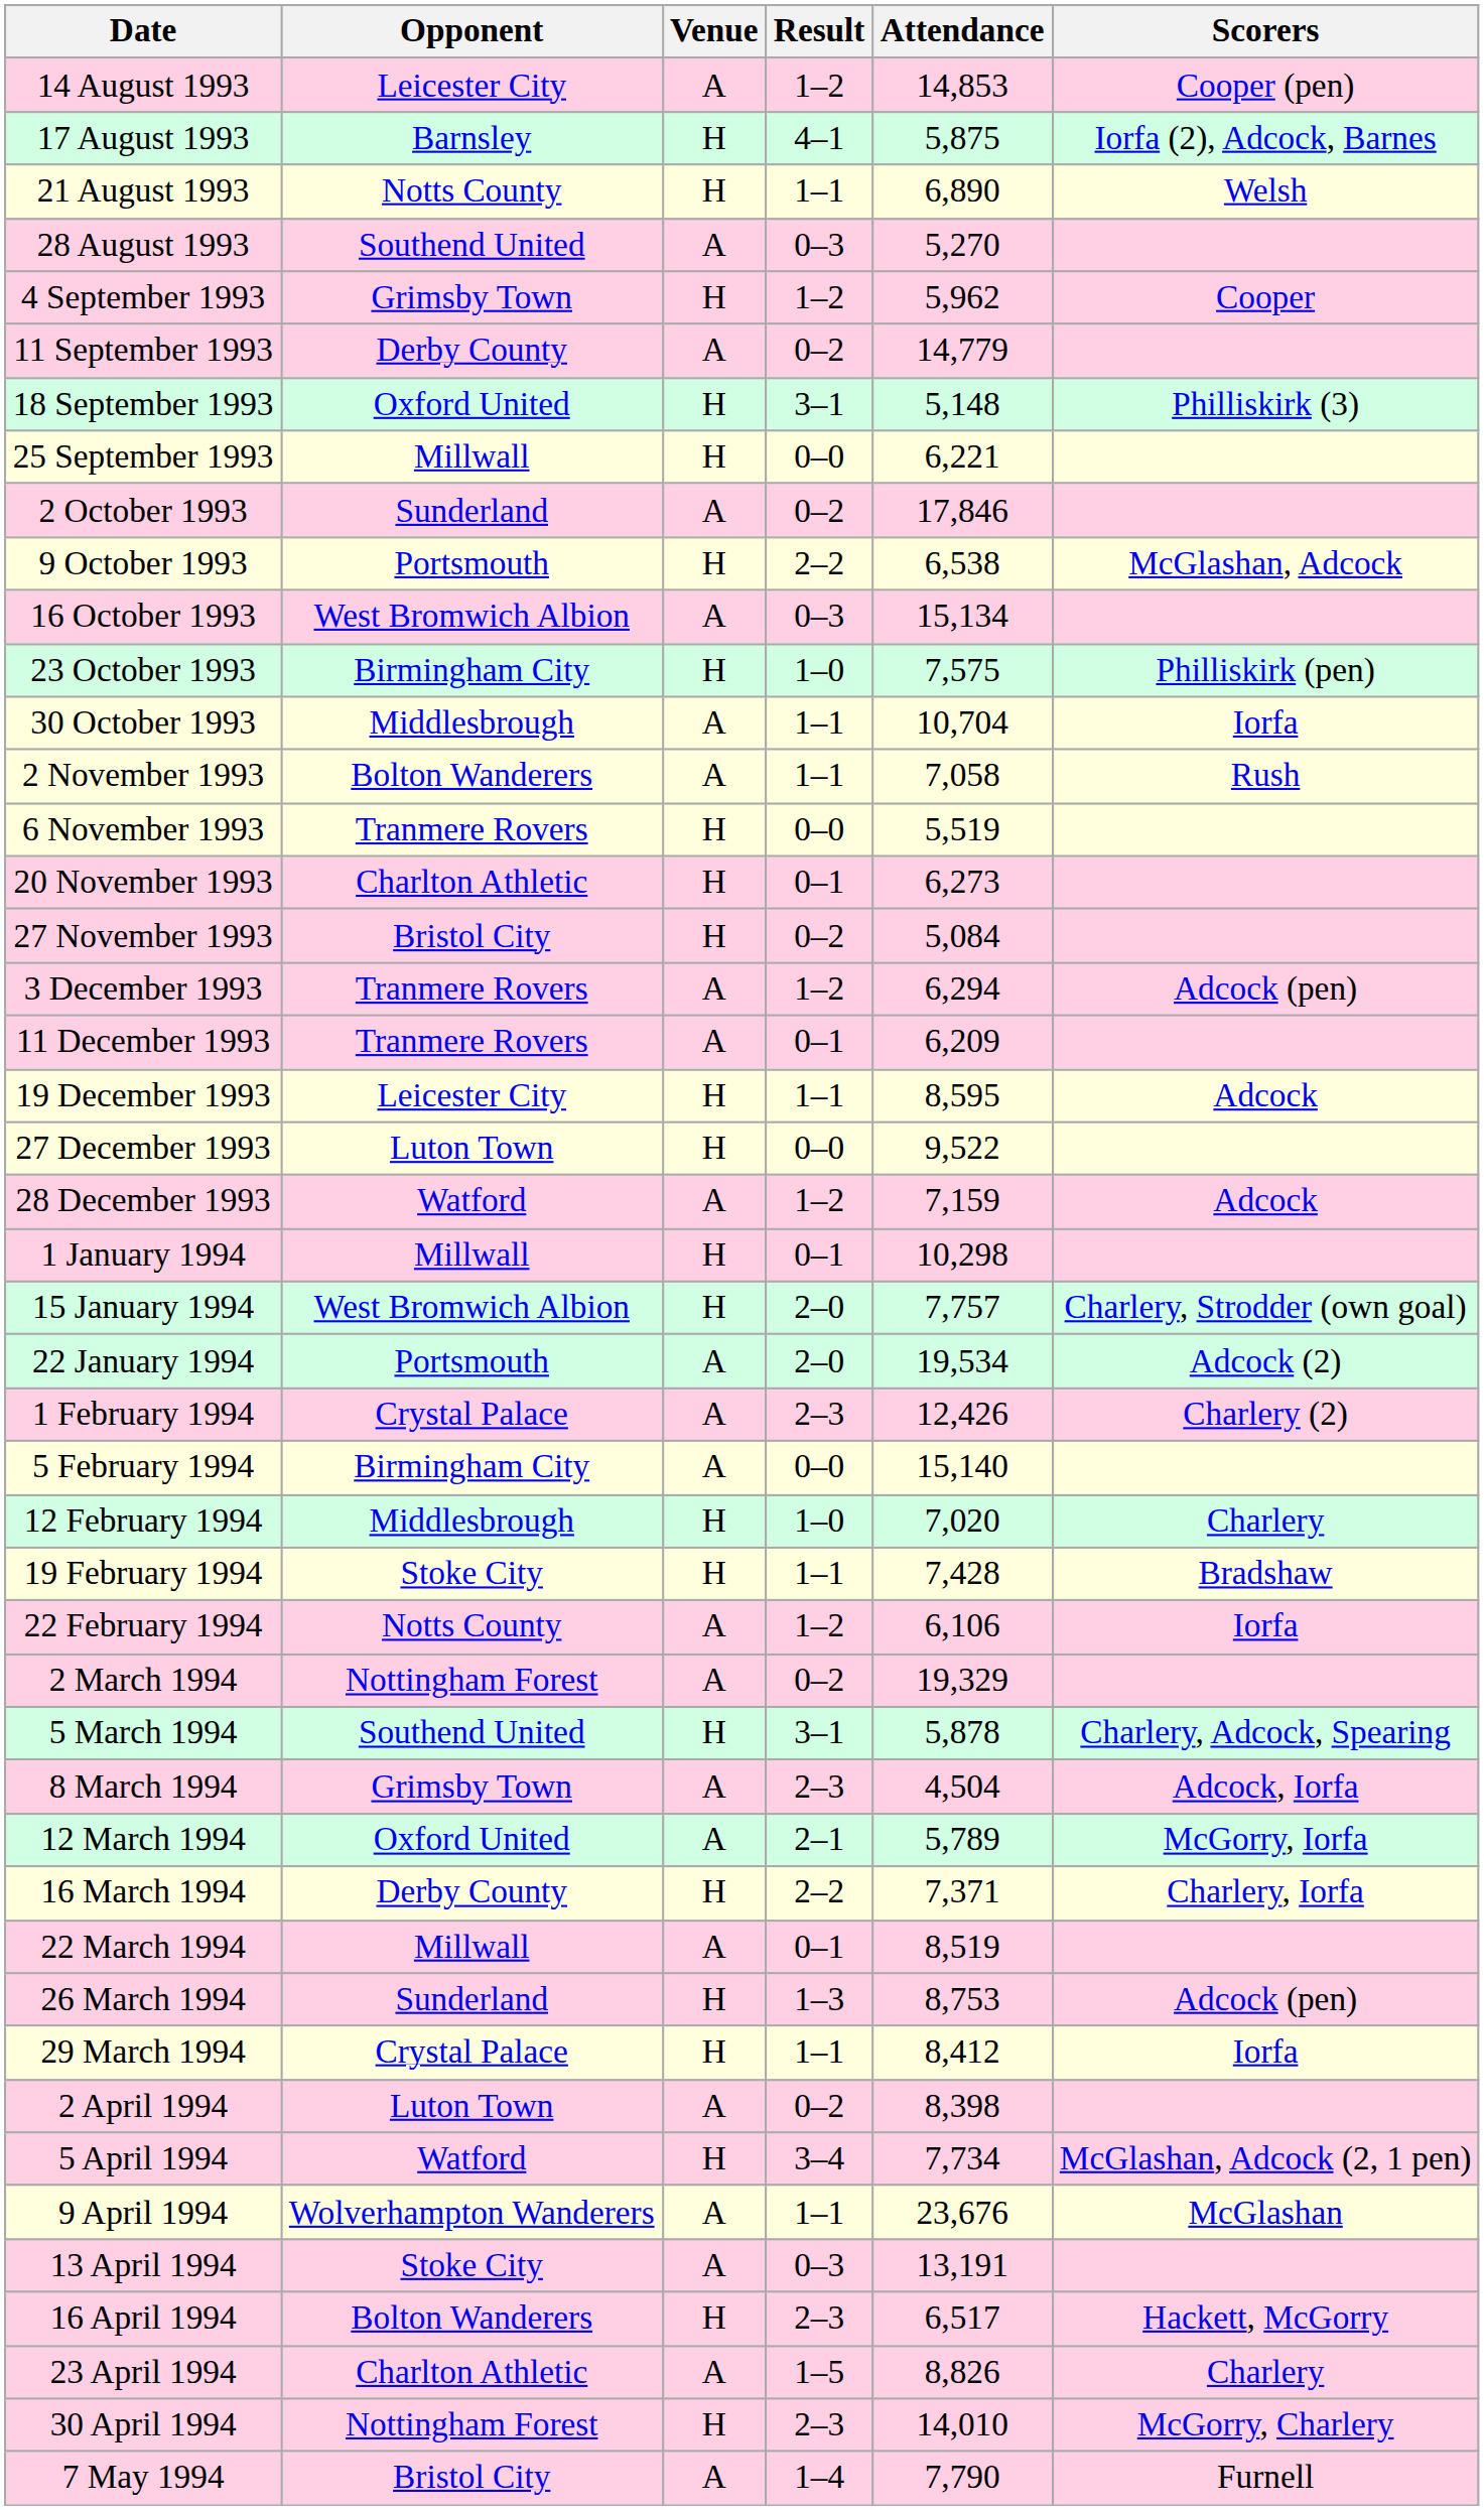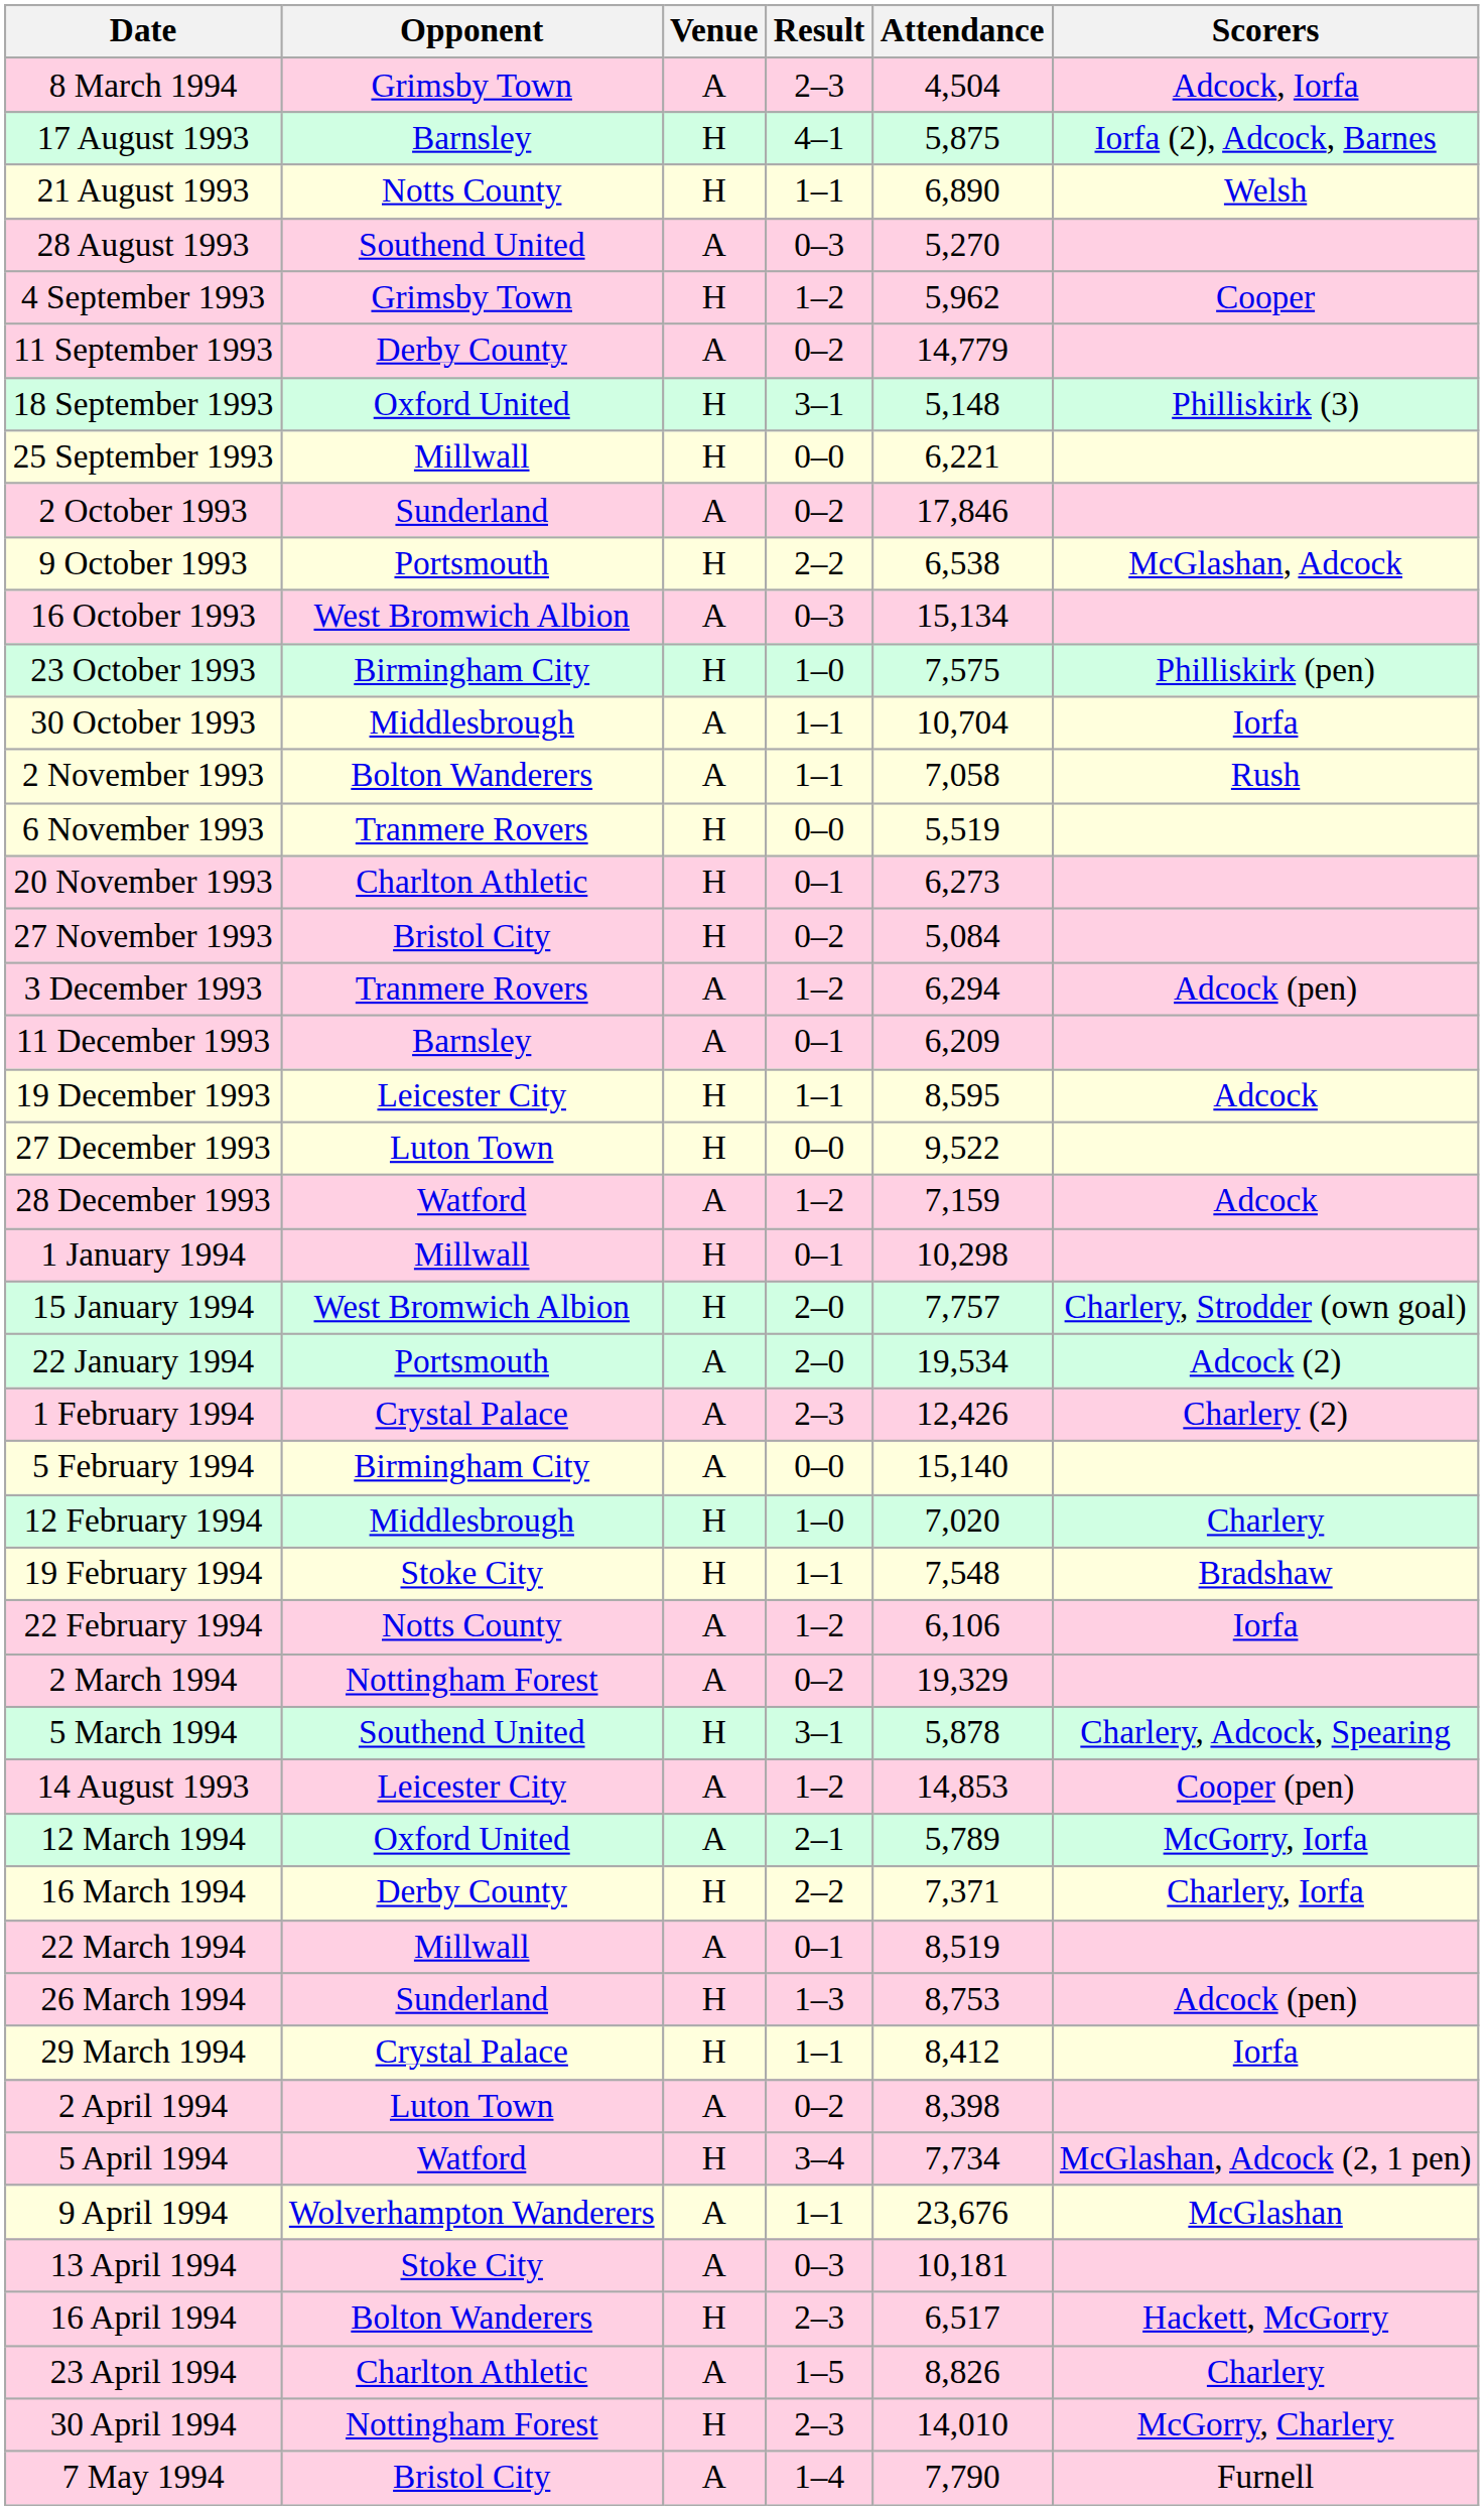rows swapped: 14 August 1993 <-> 8 March 1994
11 December 1993 | Opponent: Tranmere Rovers -> Barnsley
19 February 1994 | Attendance: 7,428 -> 7,548
13 April 1994 | Attendance: 13,191 -> 10,181
